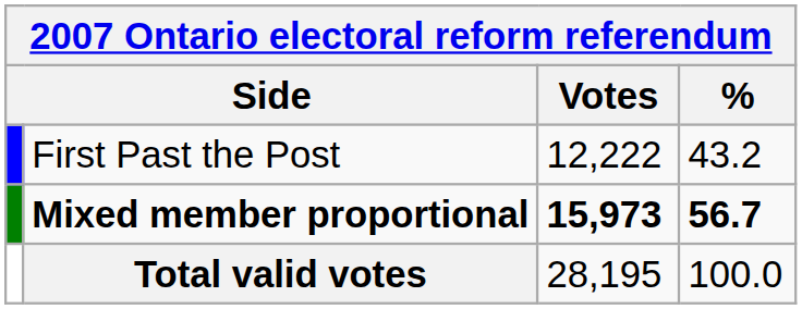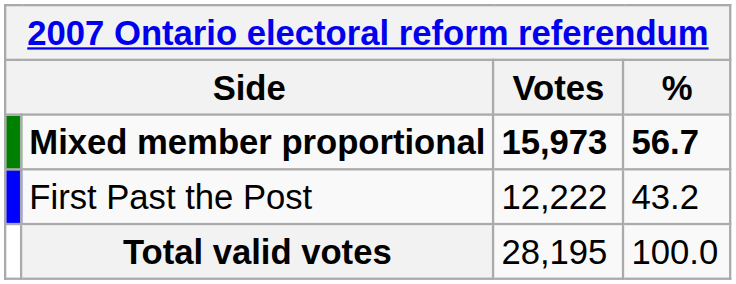rows swapped: First Past the Post <-> Mixed member proportional
